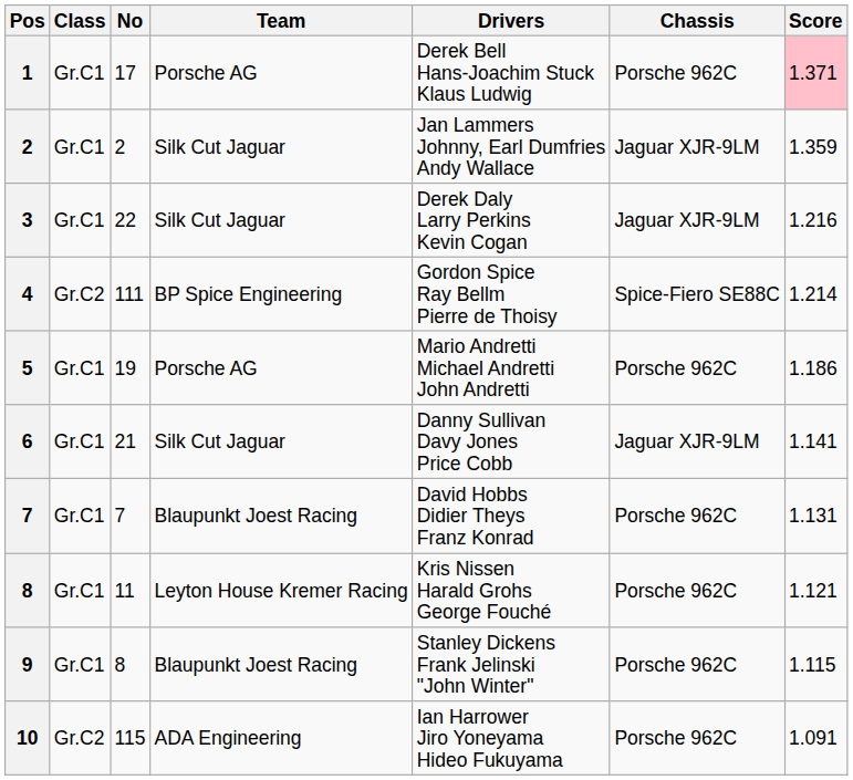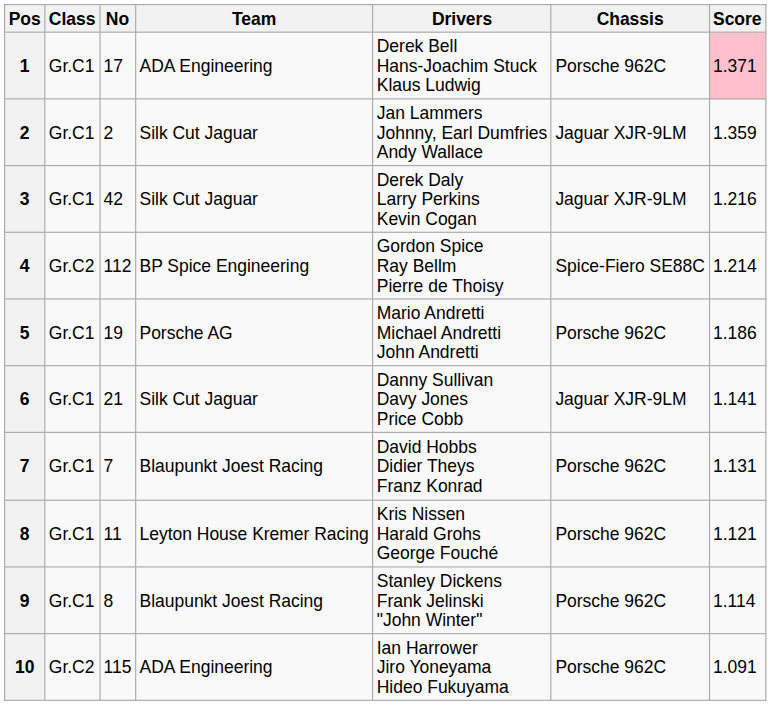1 | Team: Porsche AG -> ADA Engineering
3 | No: 22 -> 42
4 | No: 111 -> 112
9 | Score: 1.115 -> 1.114
